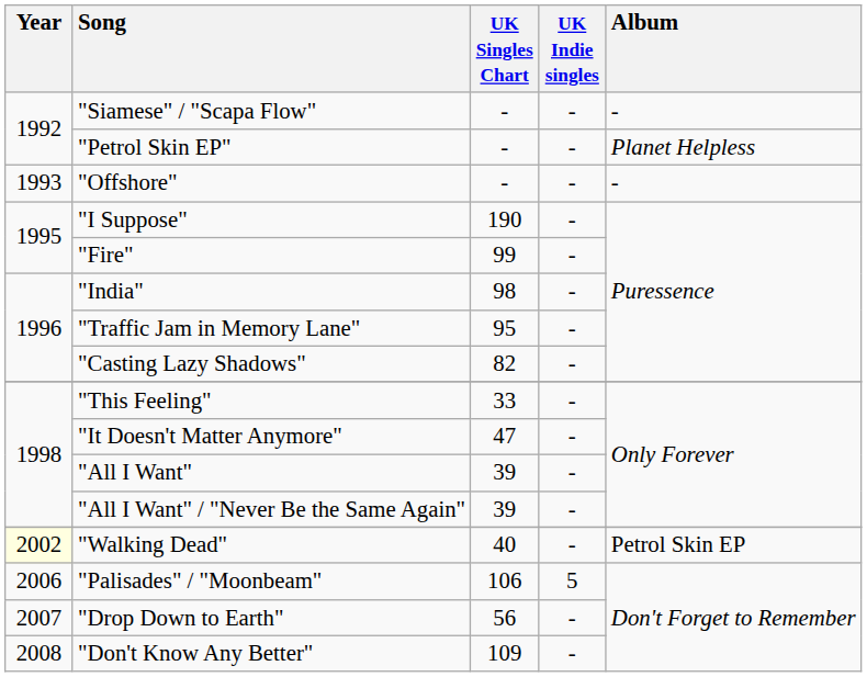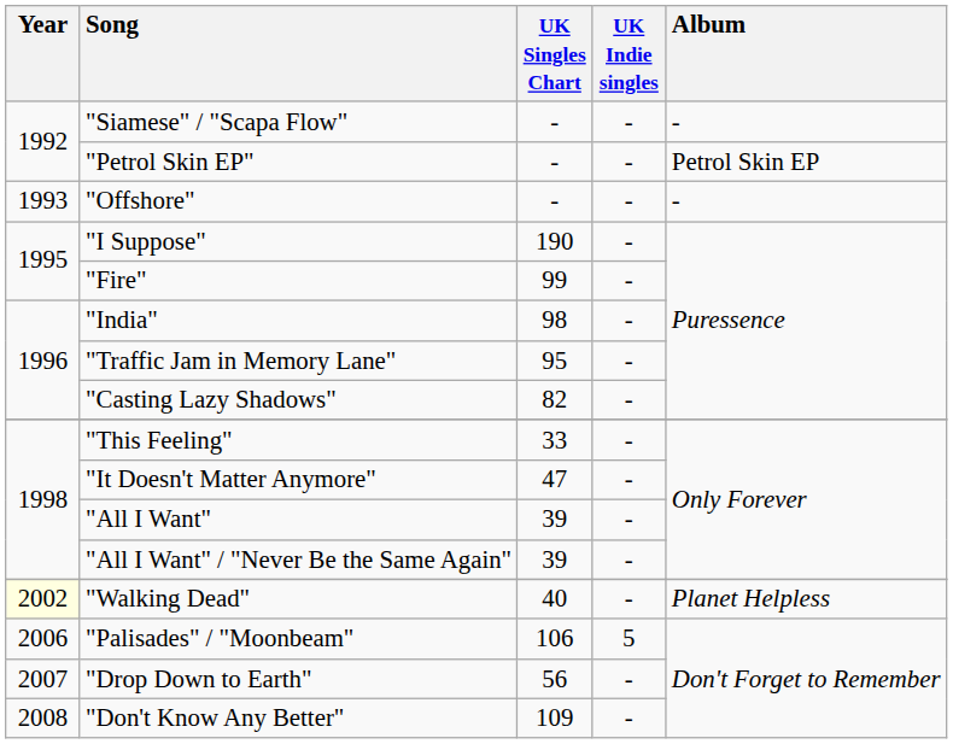"Petrol Skin EP" | Album: Planet Helpless -> Petrol Skin EP
"Walking Dead" | Album: Petrol Skin EP -> Planet Helpless
